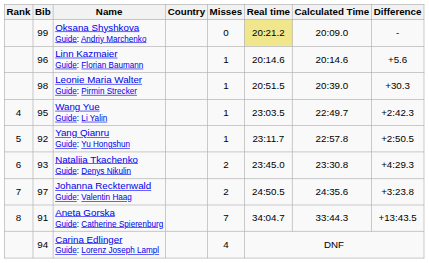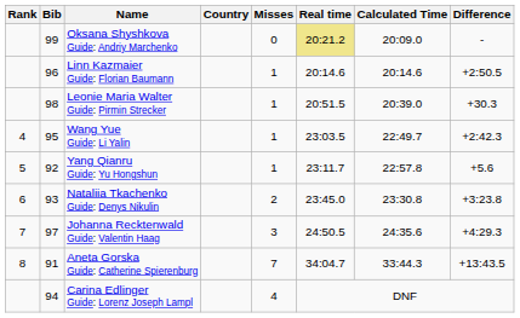Linn Kazmaier Guide: Florian Baumann | Difference: +5.6 -> +2:50.5
Yang Qianru Guide: Yu Hongshun | Difference: +2:50.5 -> +5.6
Nataliia Tkachenko Guide: Denys Nikulin | Difference: +4:29.3 -> +3:23.8
Johanna Recktenwald Guide: Valentin Haag | Misses: 2 -> 3
Johanna Recktenwald Guide: Valentin Haag | Difference: +3:23.8 -> +4:29.3
